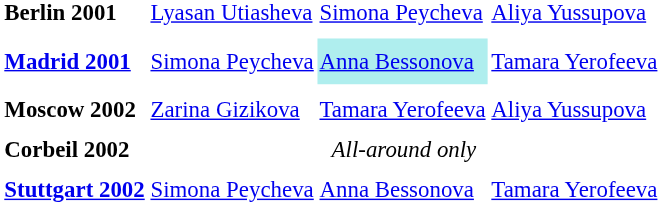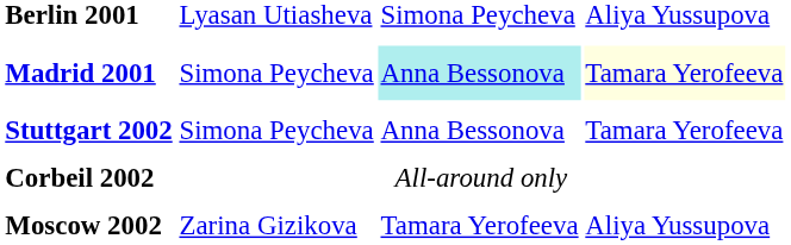Madrid 2001 | column 4: no background -> lightyellow background
rows swapped: Moscow 2002 <-> Stuttgart 2002
